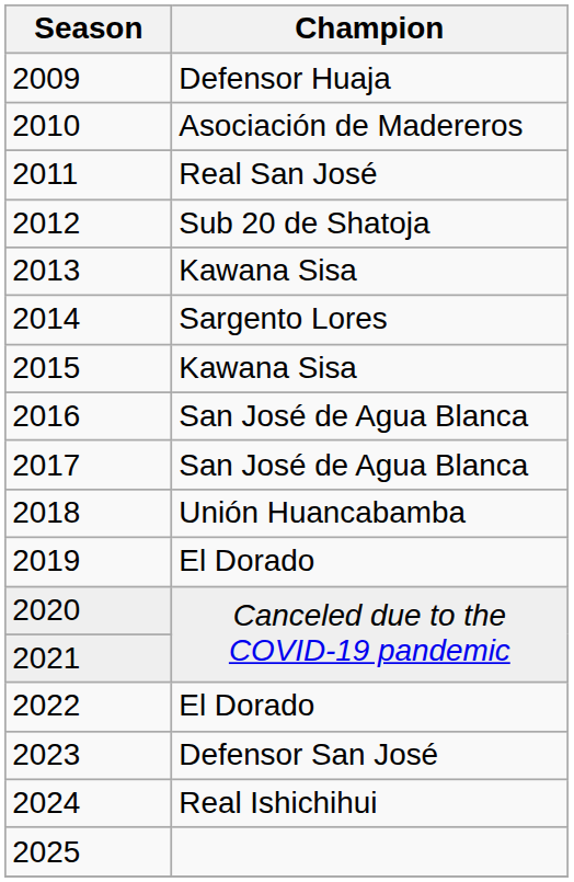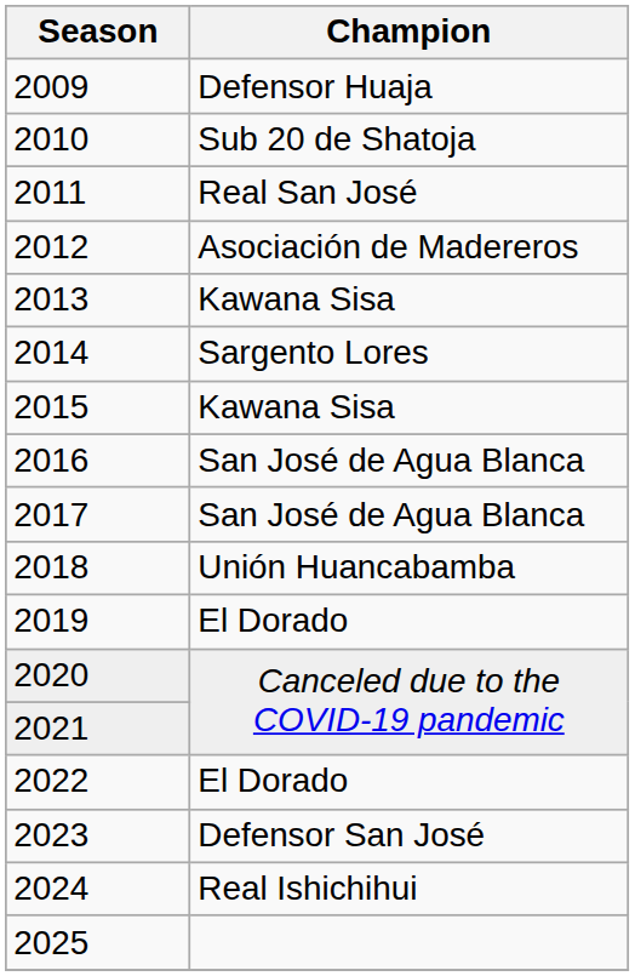2010 | Champion: Asociación de Madereros -> Sub 20 de Shatoja
2012 | Champion: Sub 20 de Shatoja -> Asociación de Madereros
